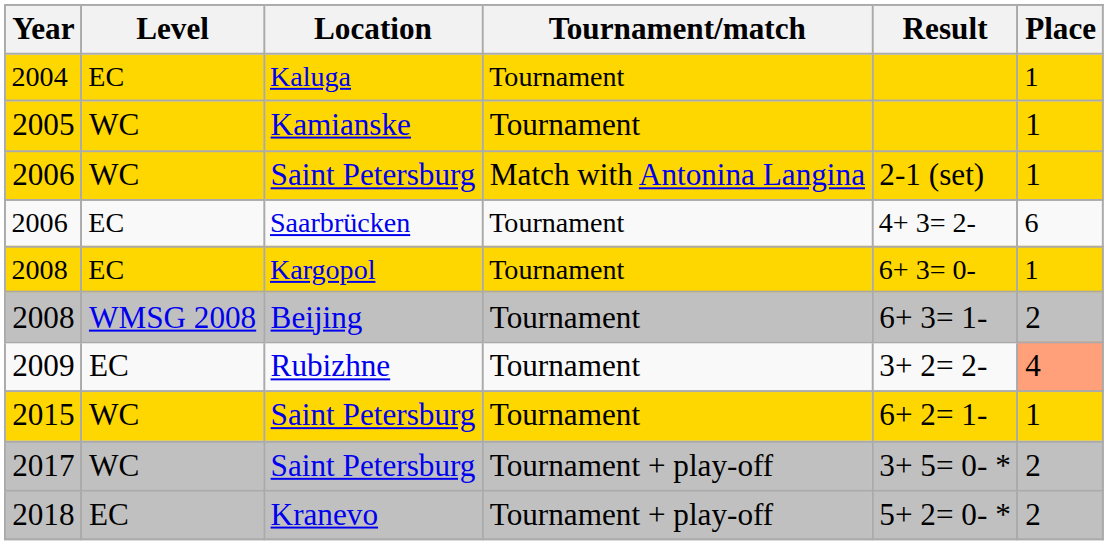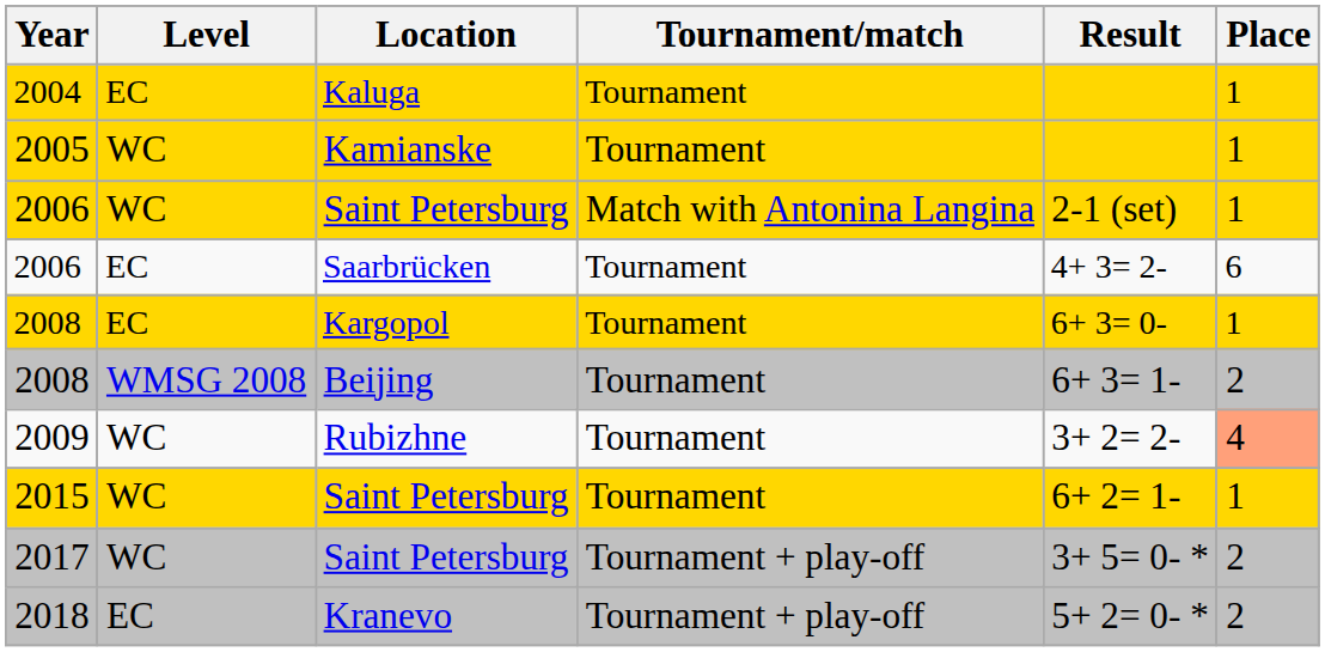2009 | Level: EC -> WC
